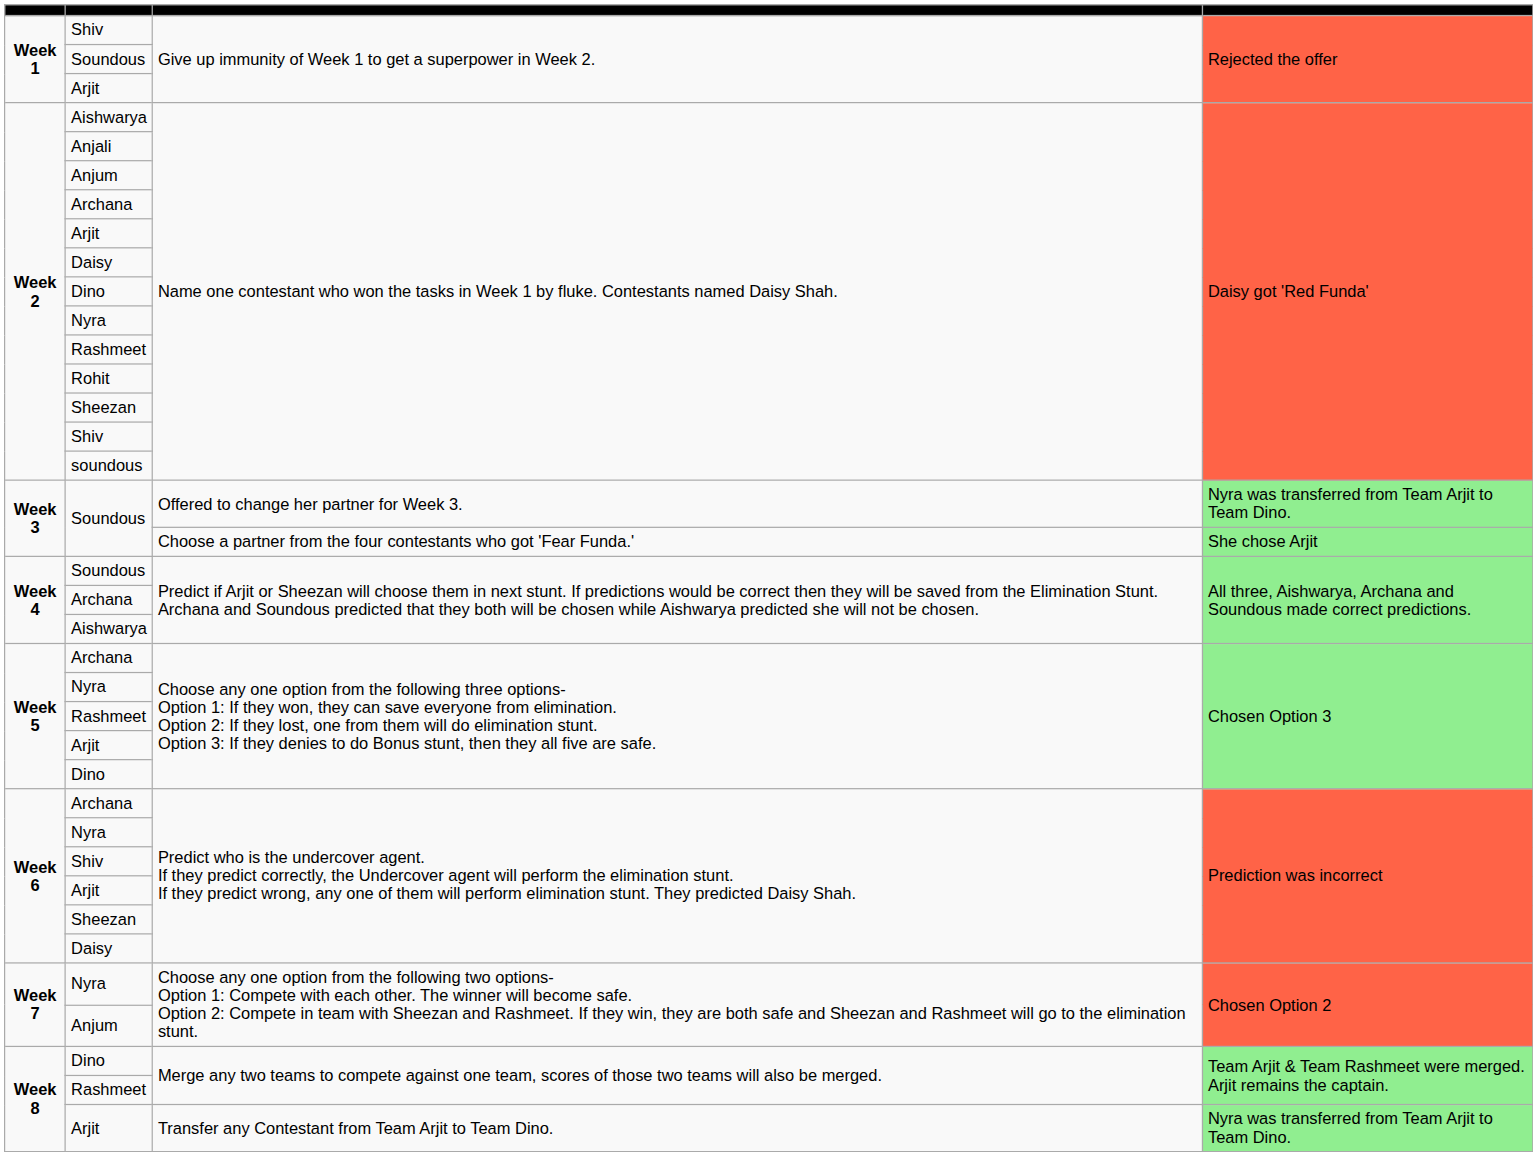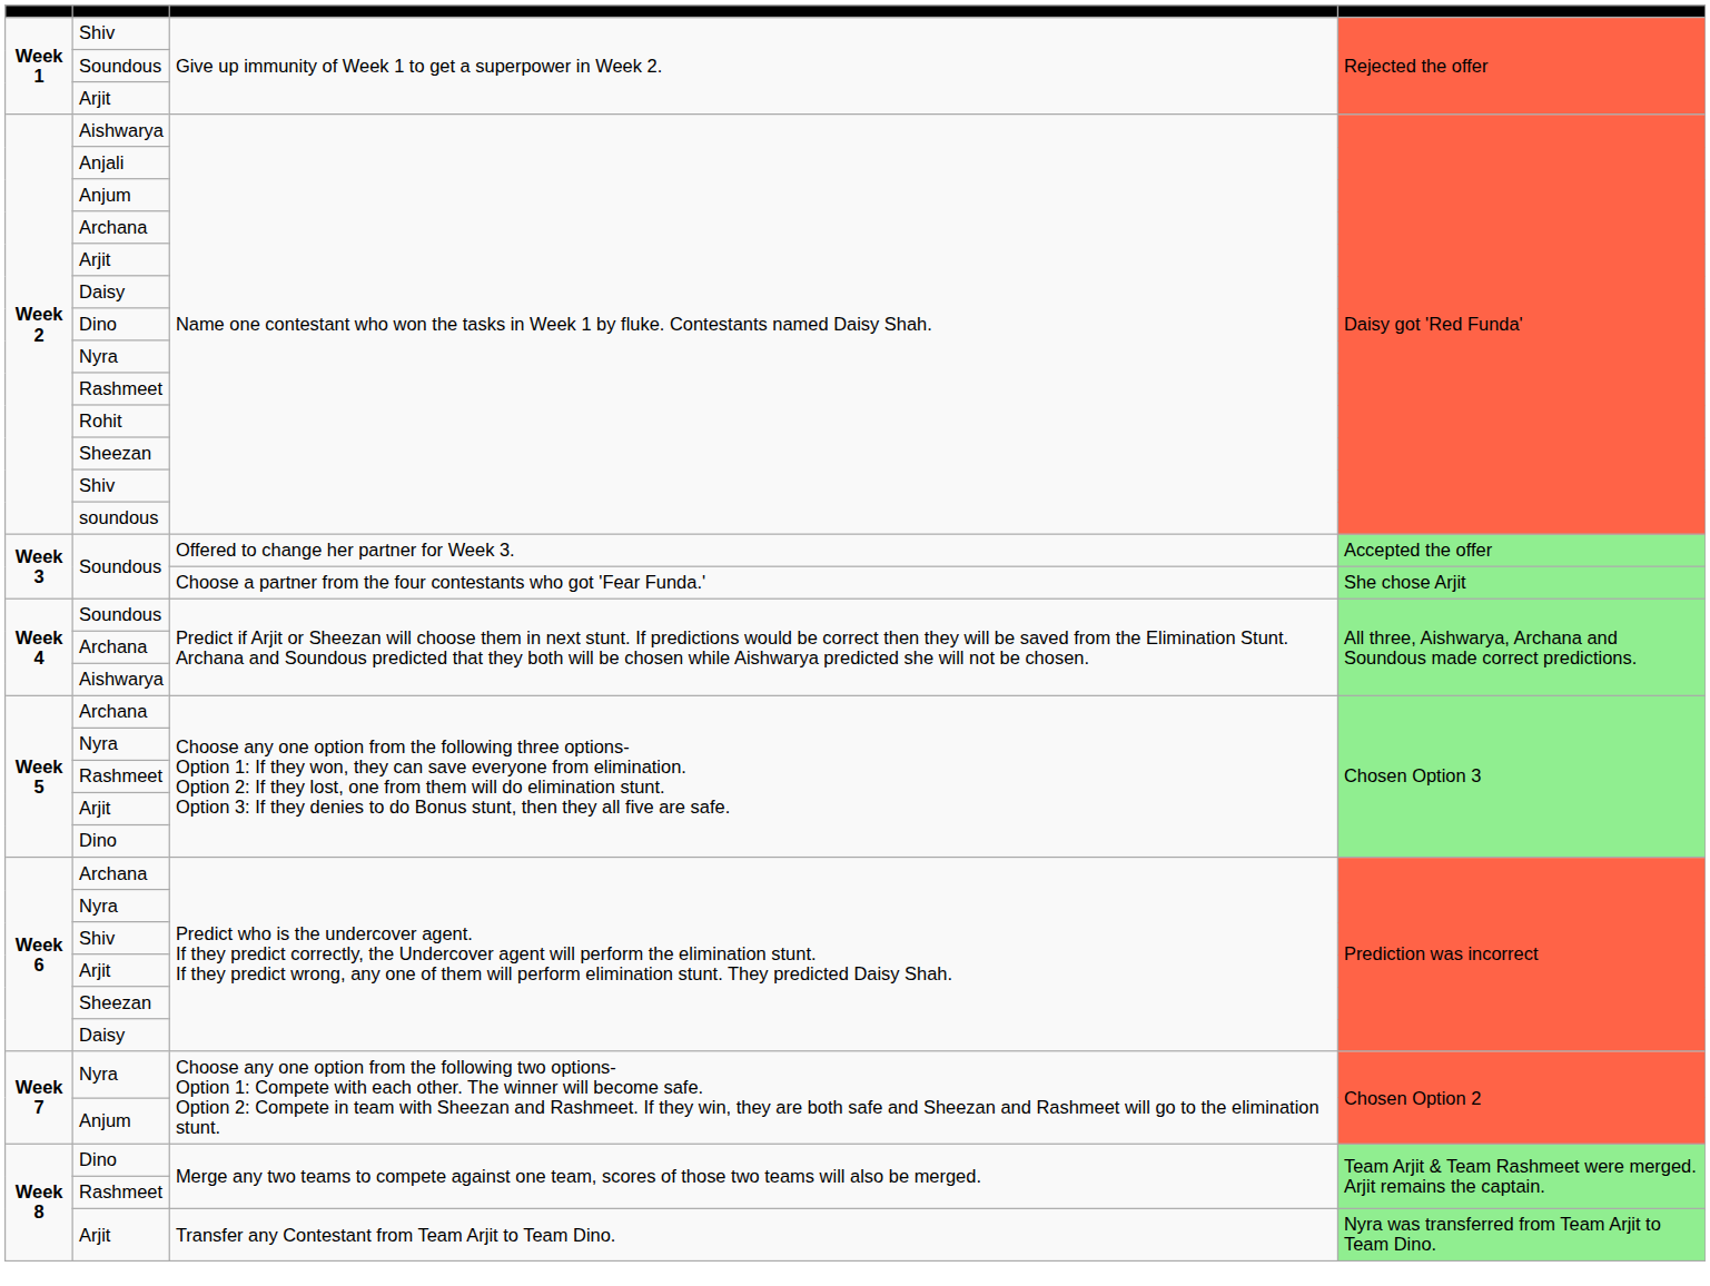Soundous / Offered to change her partner for Week 3. | column 4: Nyra was transferred from Team Arjit to Team Dino. -> Accepted the offer
